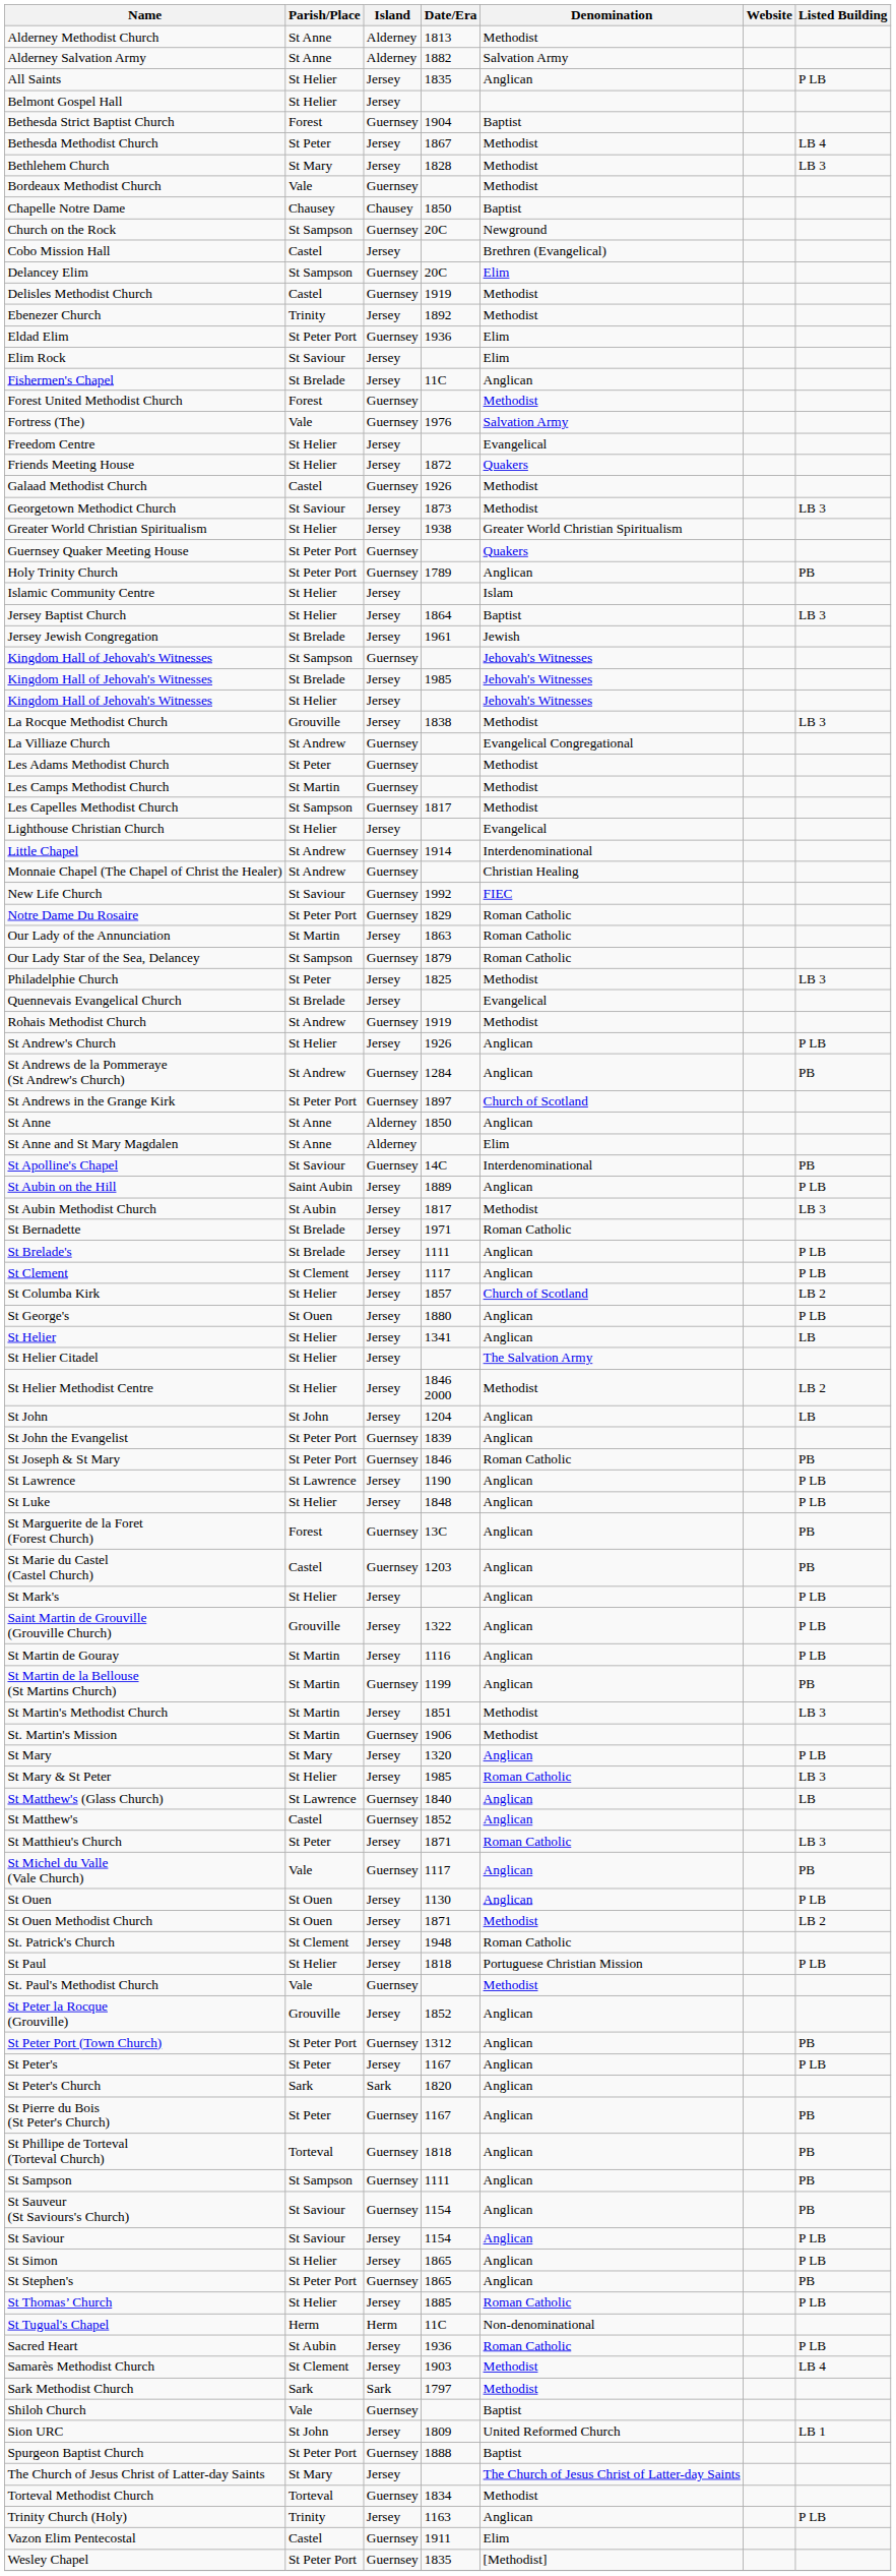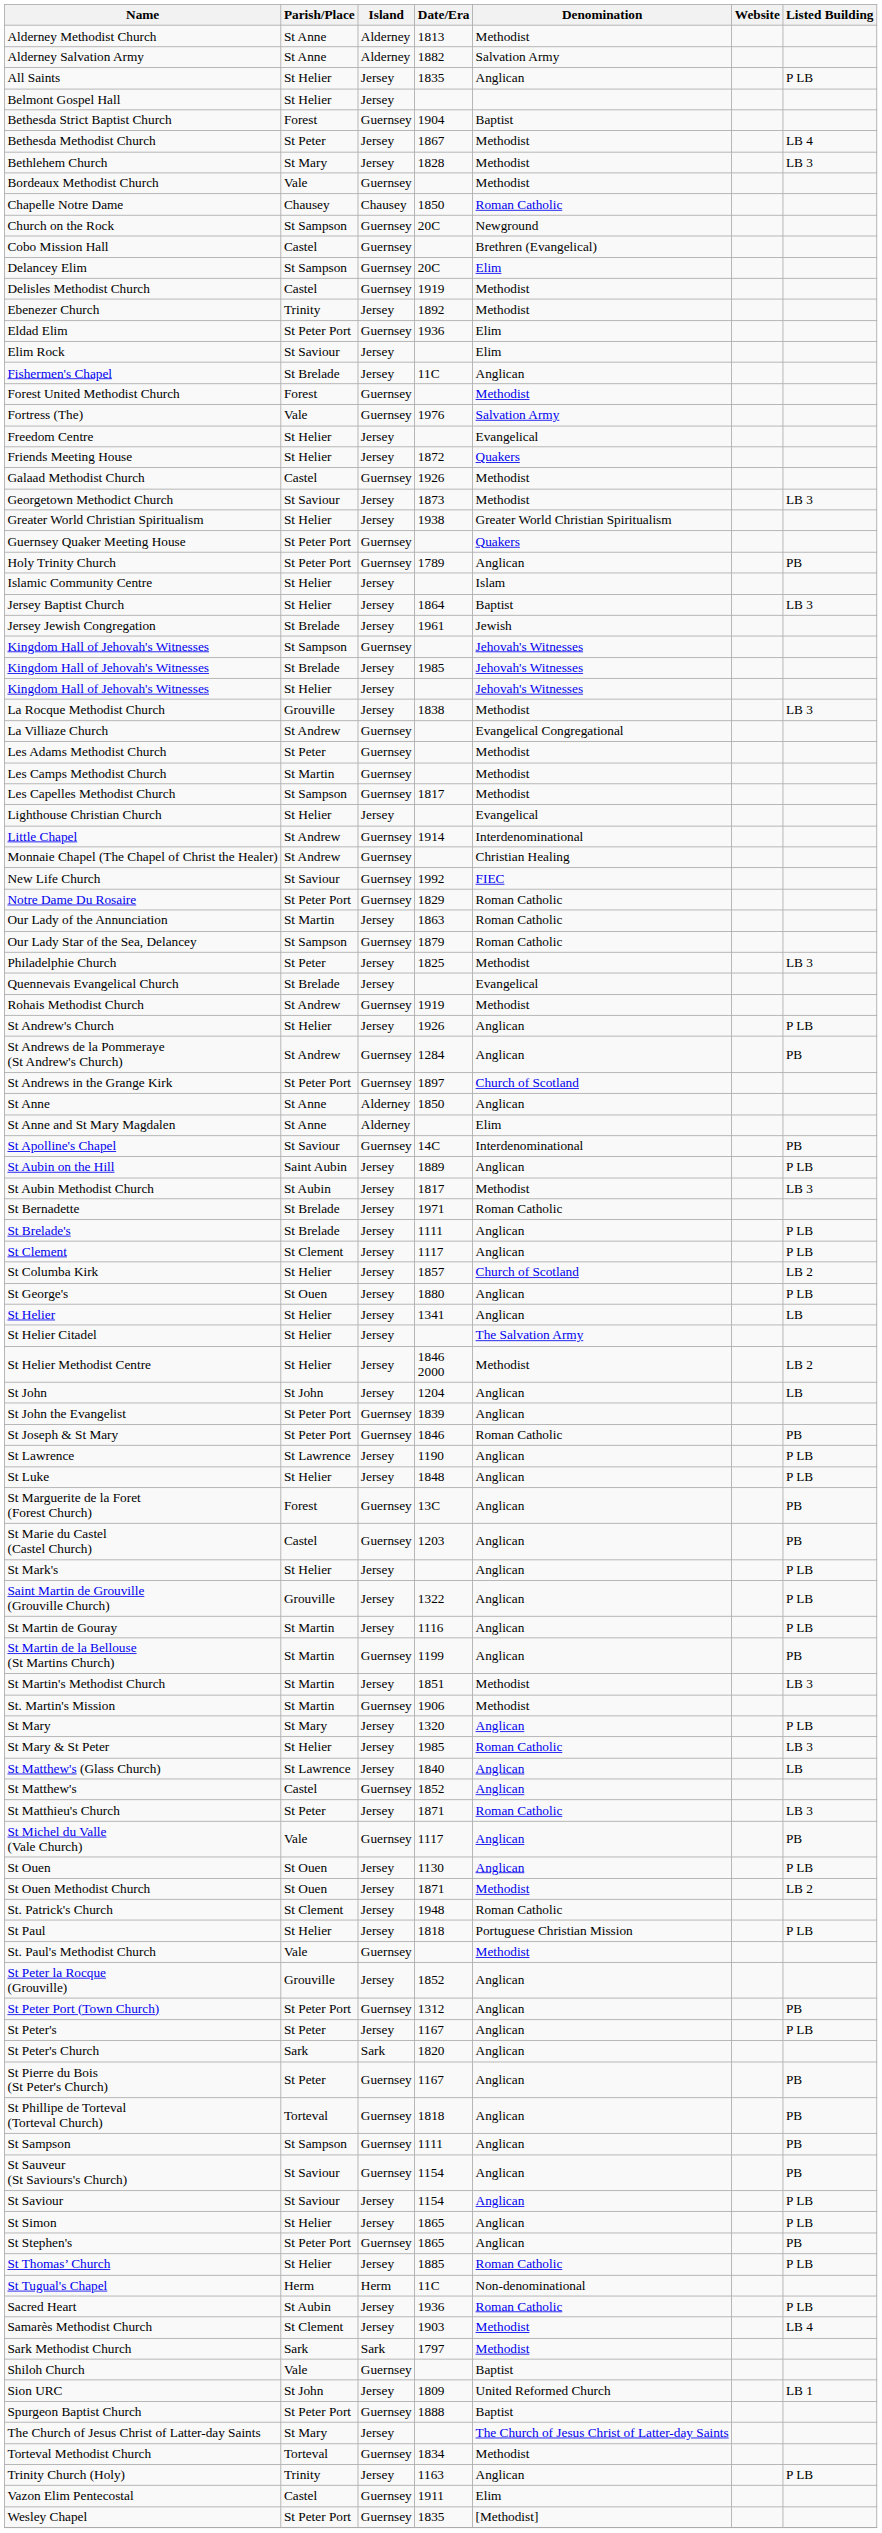Chapelle Notre Dame | Denomination: Baptist -> Roman Catholic
Cobo Mission Hall | Island: Jersey -> Guernsey
St Matthew's (Glass Church) | Island: Guernsey -> Jersey
